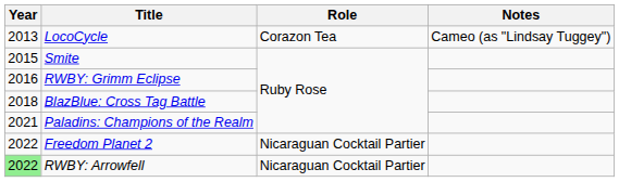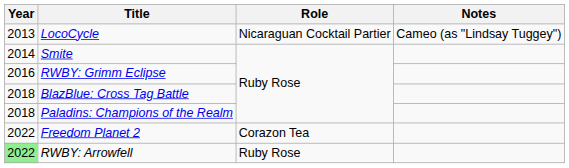LocoCycle | Role: Corazon Tea -> Nicaraguan Cocktail Partier
Smite | Year: 2015 -> 2014
Paladins: Champions of the Realm | Year: 2021 -> 2018
Freedom Planet 2 | Role: Nicaraguan Cocktail Partier -> Corazon Tea
RWBY: Arrowfell | Role: Nicaraguan Cocktail Partier -> Ruby Rose
